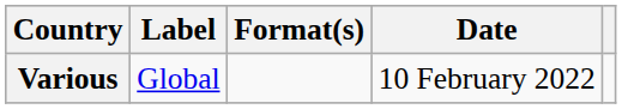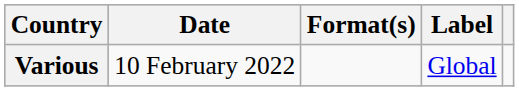columns swapped: Date <-> Label
